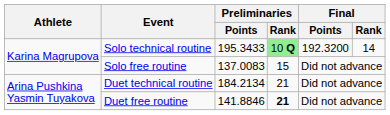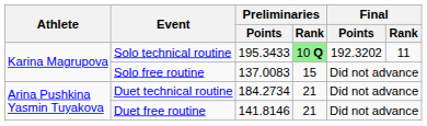Solo technical routine | Final / Points: 192.3200 -> 192.3202
Solo technical routine | Final / Rank: 14 -> 11
Duet technical routine | Preliminaries / Points: 184.2134 -> 184.2734
Duet free routine | Preliminaries / Points: 141.8846 -> 141.8146
Duet free routine | Preliminaries / Rank: bold -> normal
